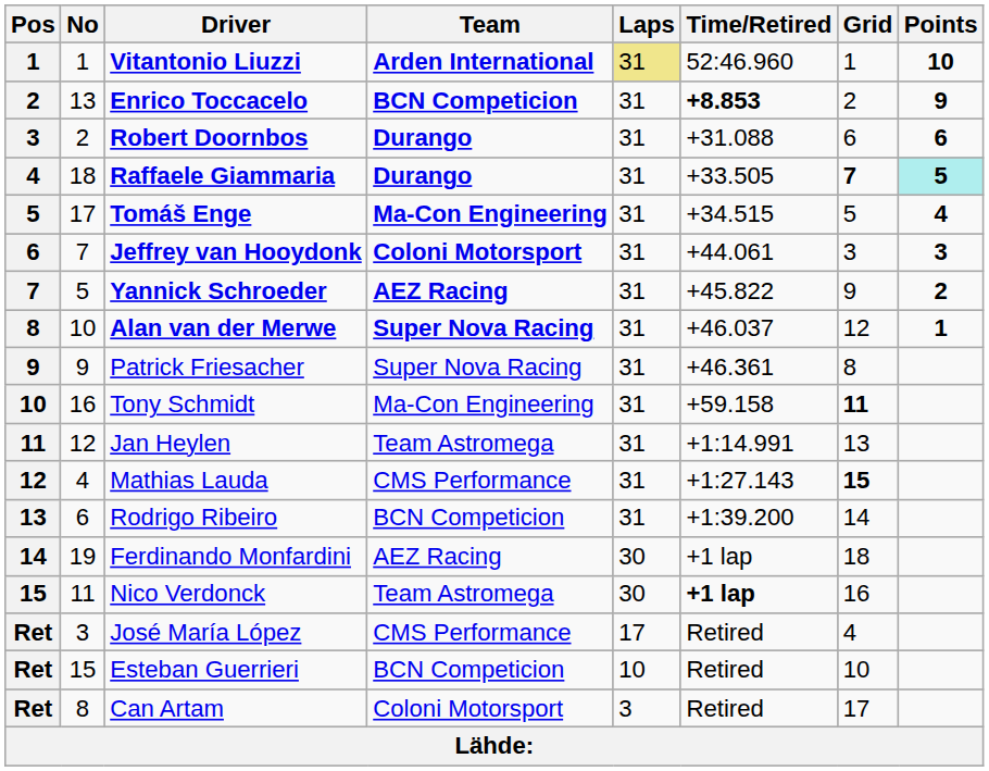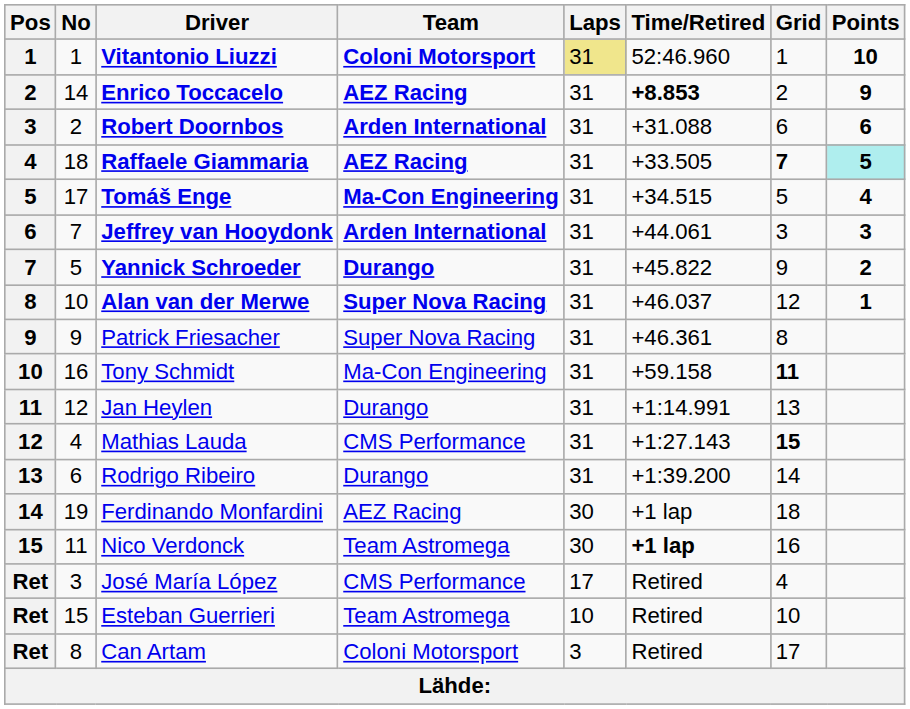Vitantonio Liuzzi | Team: Arden International -> Coloni Motorsport
Enrico Toccacelo | No: 13 -> 14
Enrico Toccacelo | Team: BCN Competicion -> AEZ Racing
Robert Doornbos | Team: Durango -> Arden International
Raffaele Giammaria | Team: Durango -> AEZ Racing
Jeffrey van Hooydonk | Team: Coloni Motorsport -> Arden International
Yannick Schroeder | Team: AEZ Racing -> Durango
Jan Heylen | Team: Team Astromega -> Durango
Rodrigo Ribeiro | Team: BCN Competicion -> Durango
Esteban Guerrieri | Team: BCN Competicion -> Team Astromega
